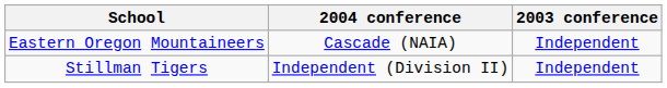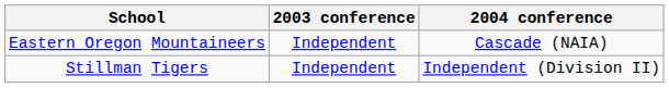columns swapped: 2003 conference <-> 2004 conference
